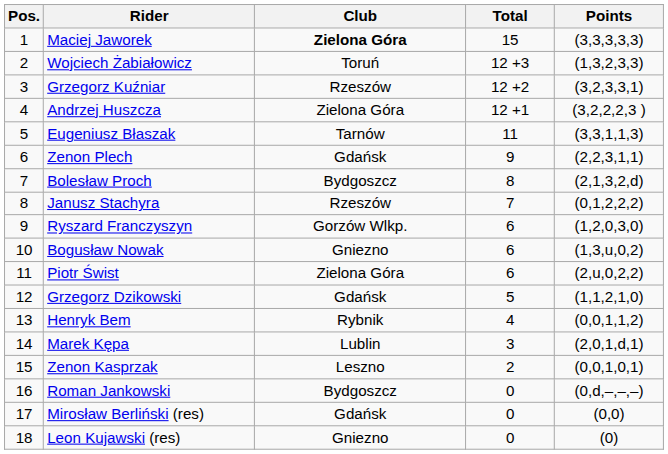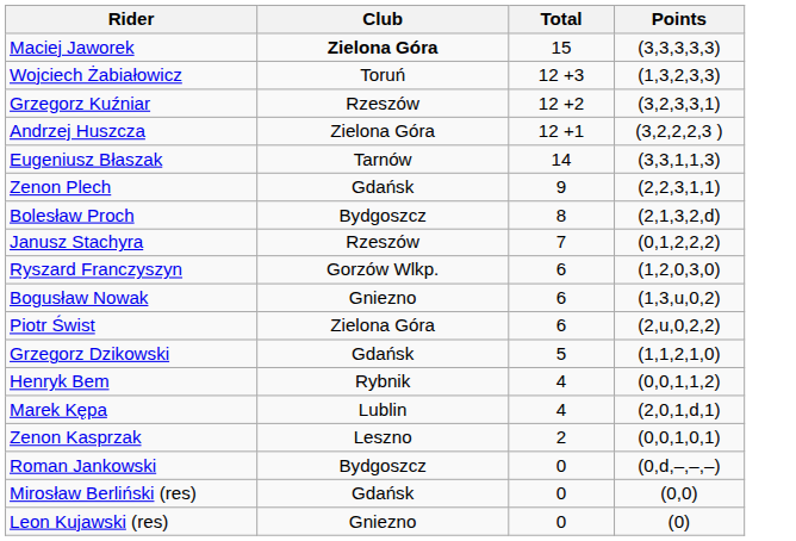- column: Pos. | 1 | 2 | 3 | 4 | 5 | 6 | 7 | 8 | 9 | 10 | 11 | 12 | 13 | 14 | 15 | 16 | 17 | 18
Eugeniusz Błaszak | Total: 11 -> 14
Marek Kępa | Total: 3 -> 4
